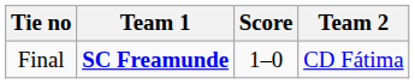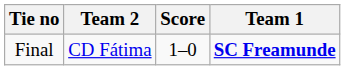columns swapped: Team 1 <-> Team 2
